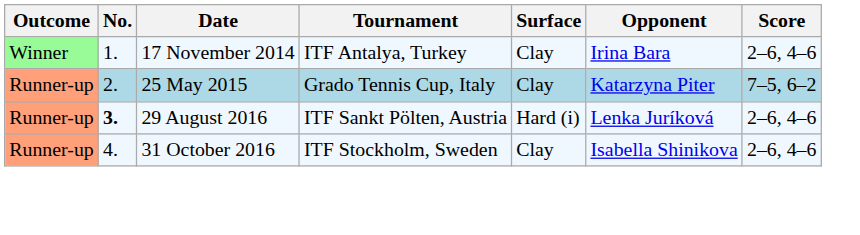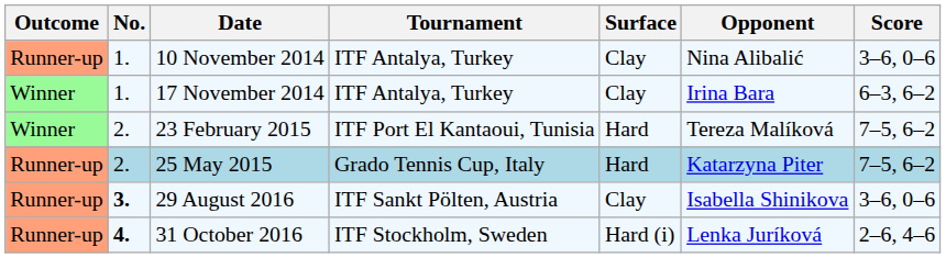+ row: Runner-up | 1. | 10 November 2014 | ITF Antalya, Turkey | Clay | Nina Alibalić | 3–6, 0–6
17 November 2014 | Score: 2–6, 4–6 -> 6–3, 6–2
+ row: Winner | 2. | 23 February 2015 | ITF Port El Kantaoui, Tunisia | Hard | Tereza Malíková | 7–5, 6–2
25 May 2015 | Surface: Clay -> Hard
29 August 2016 | Surface: Hard (i) -> Clay
29 August 2016 | Opponent: Lenka Juríková -> Isabella Shinikova
29 August 2016 | Score: 2–6, 4–6 -> 3–6, 0–6
31 October 2016 | No.: normal -> bold
31 October 2016 | Surface: Clay -> Hard (i)
31 October 2016 | Opponent: Isabella Shinikova -> Lenka Juríková
